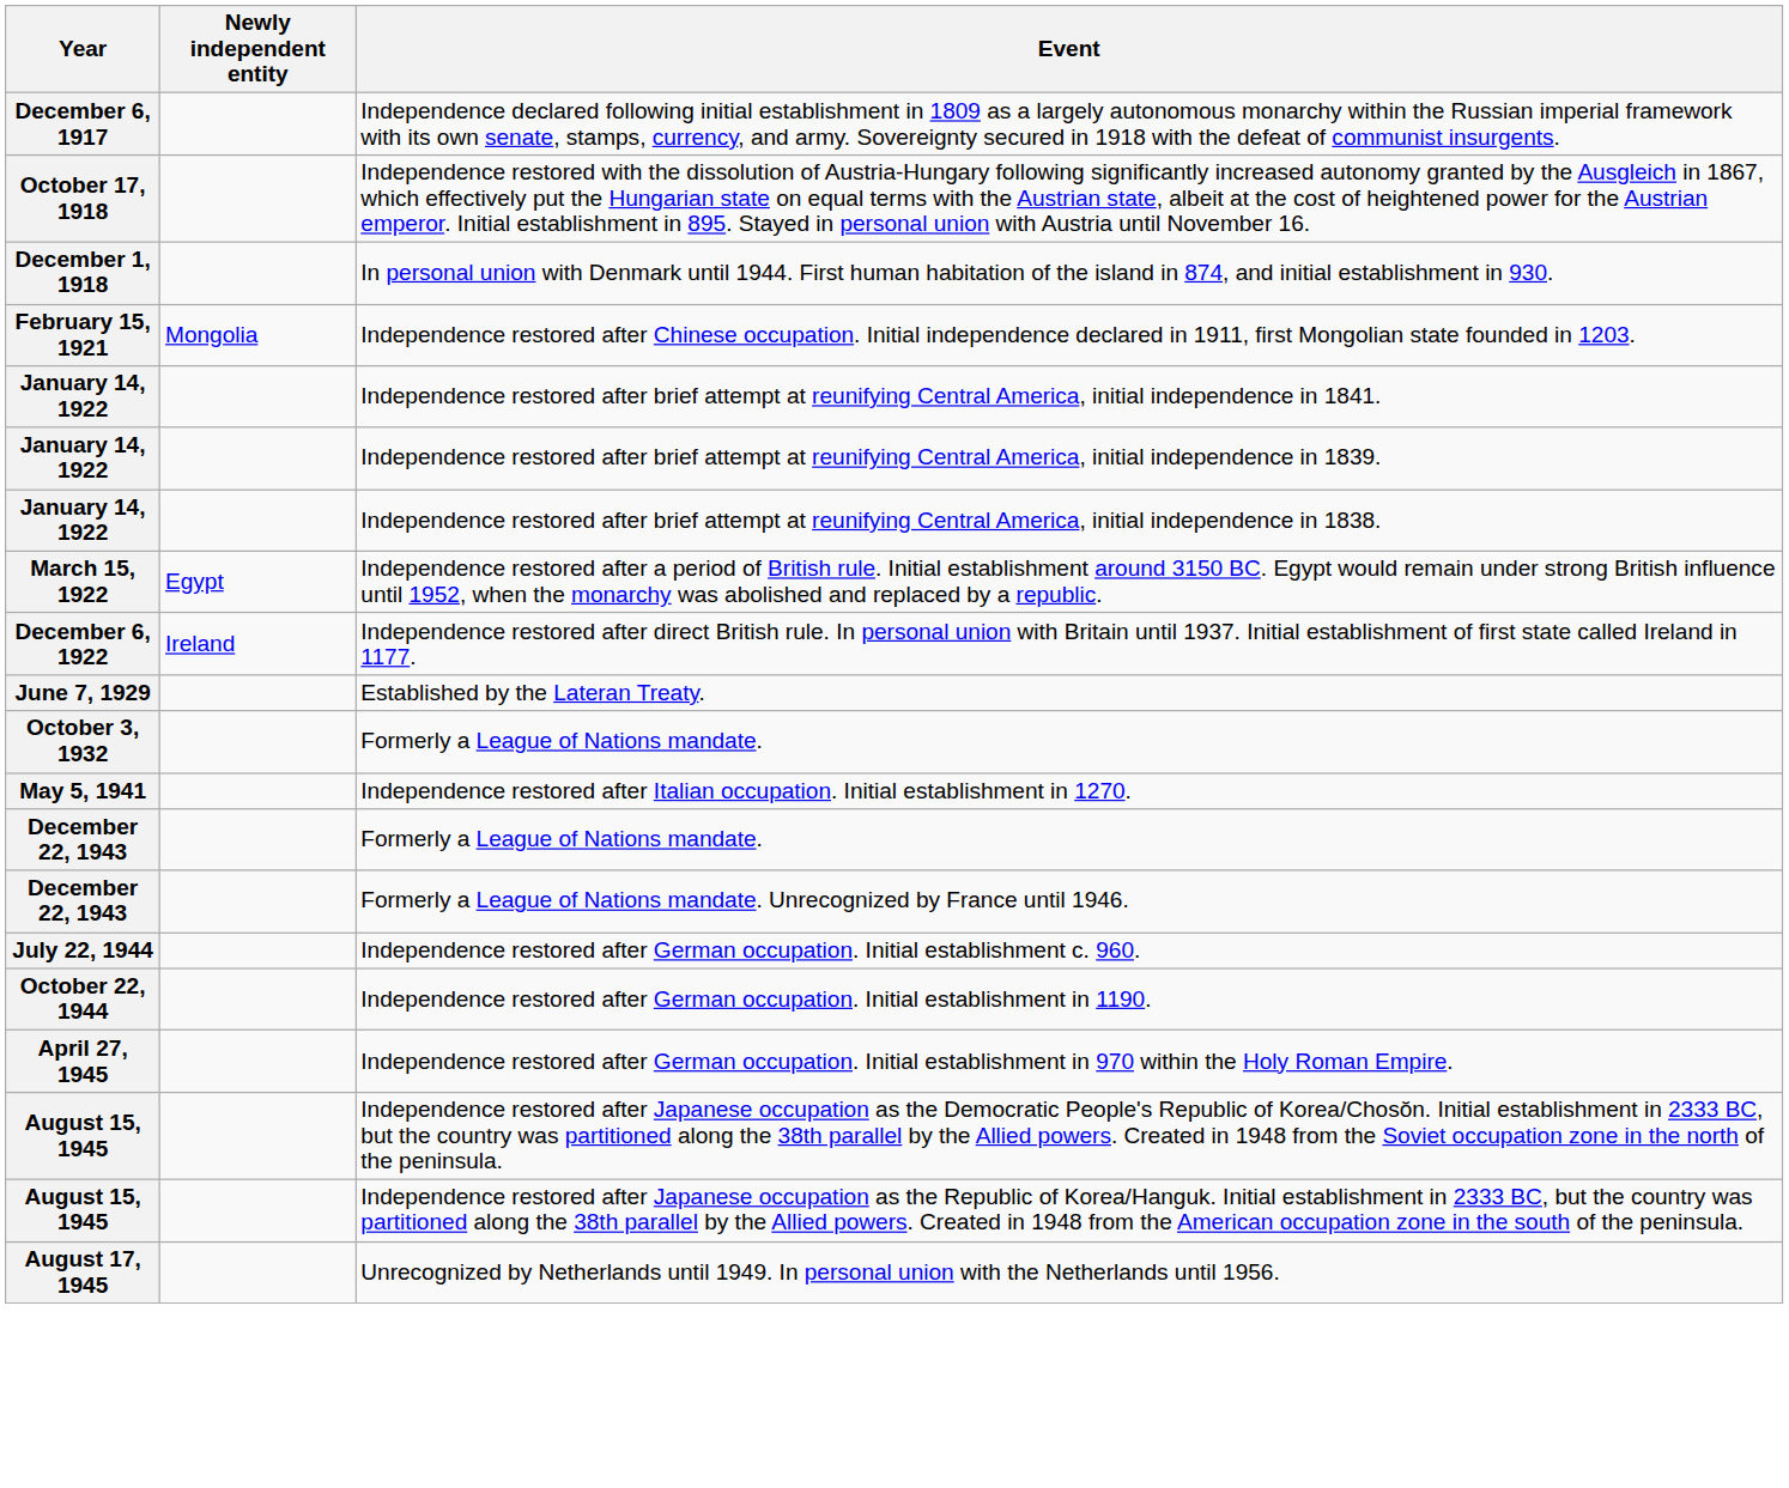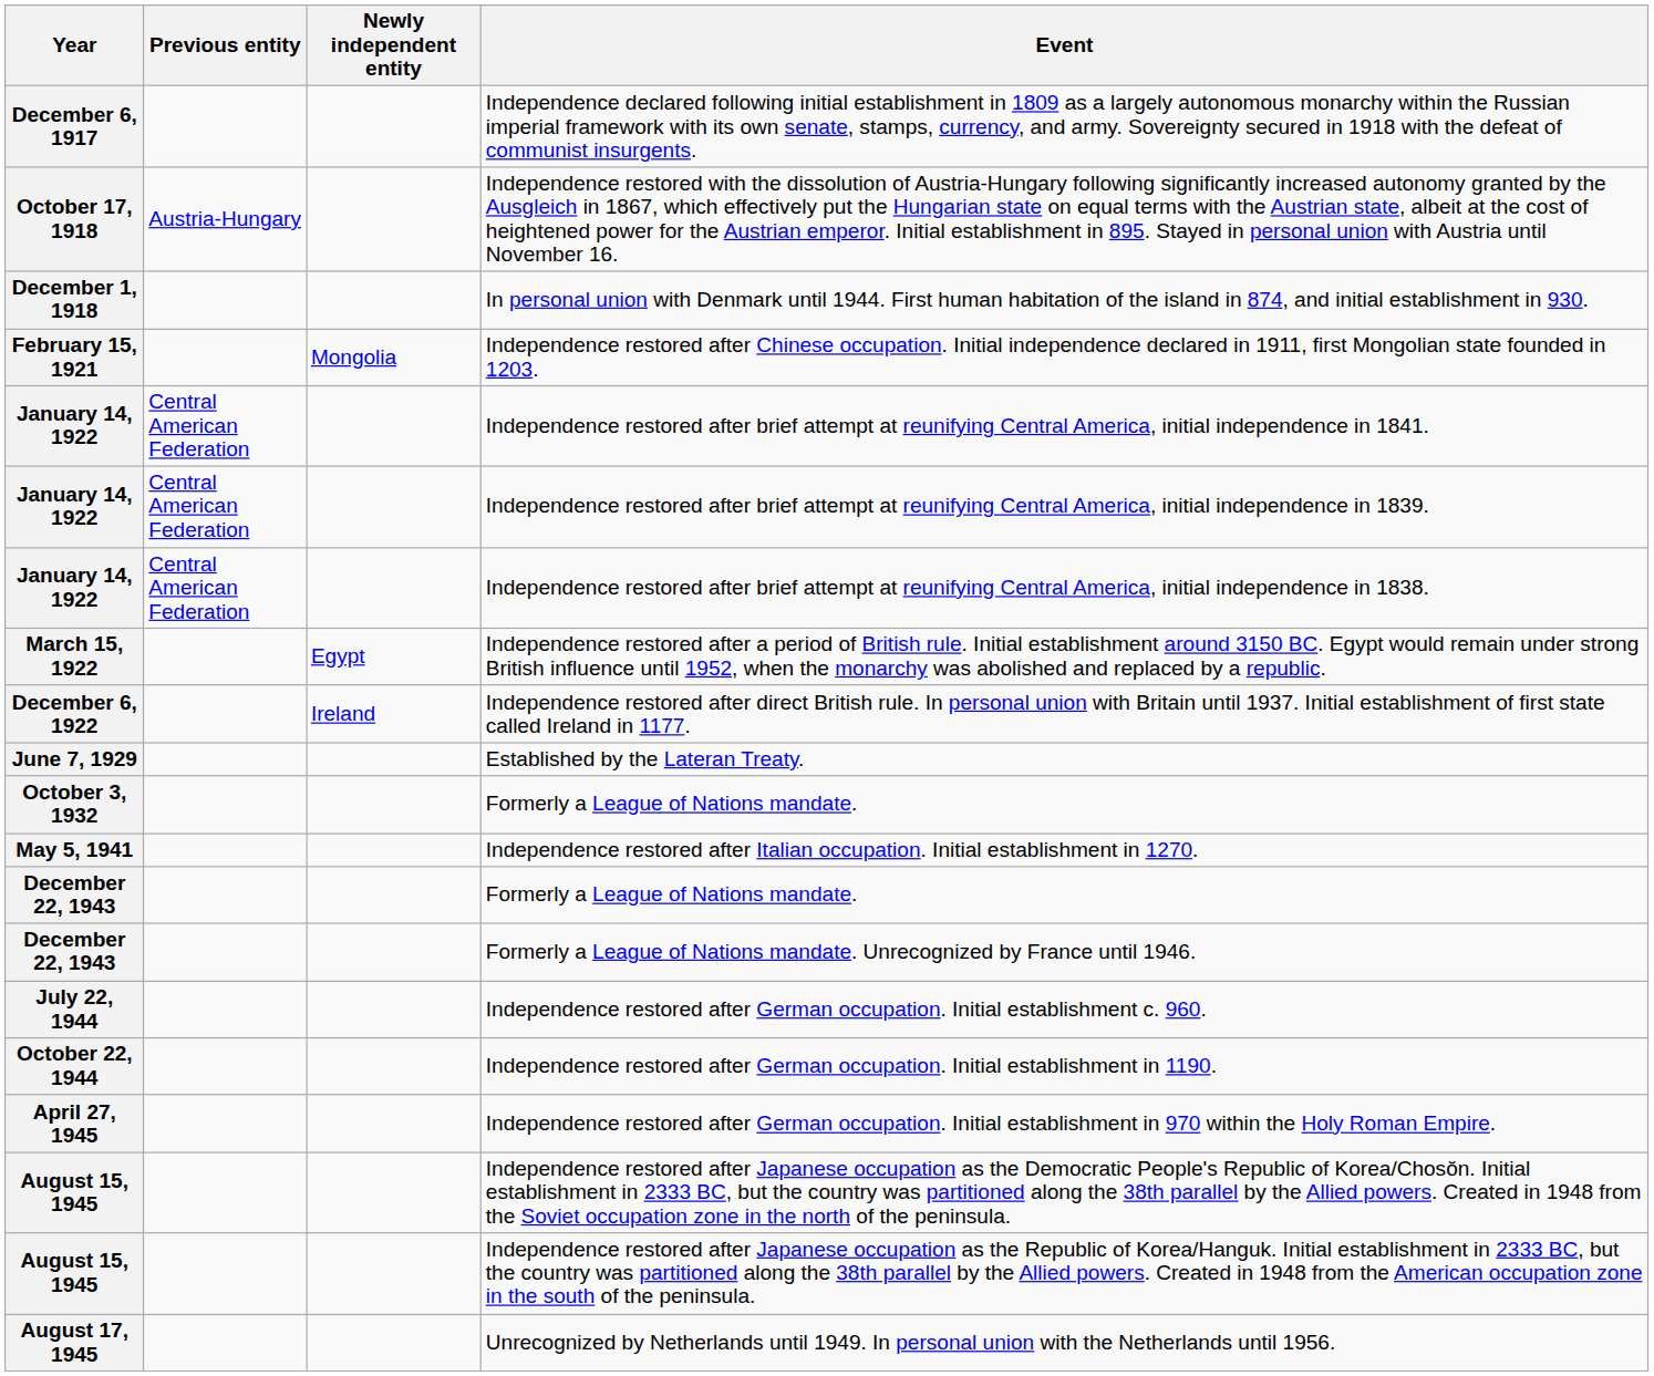+ column: Previous entity | Austria-Hungary | Central American Federation | Central American Federation | Central American Federation
